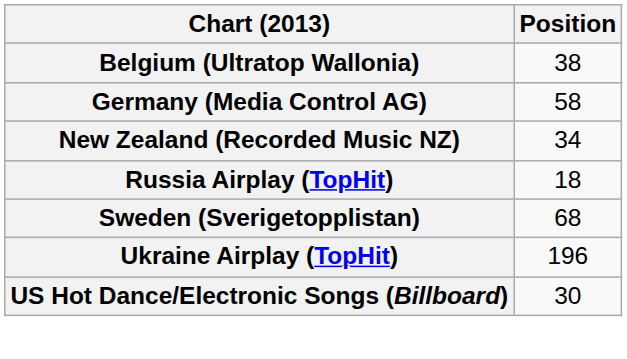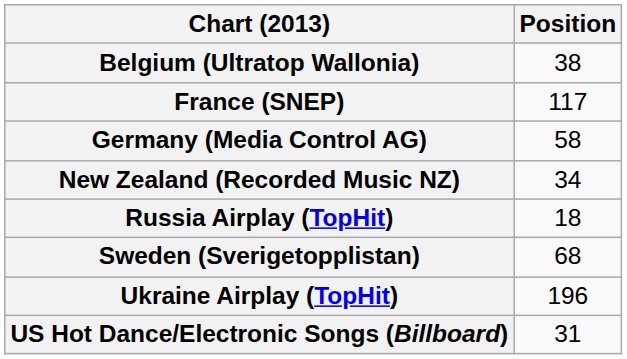+ row: France (SNEP) | 117
US Hot Dance/Electronic Songs (Billboard) | Position: 30 -> 31
